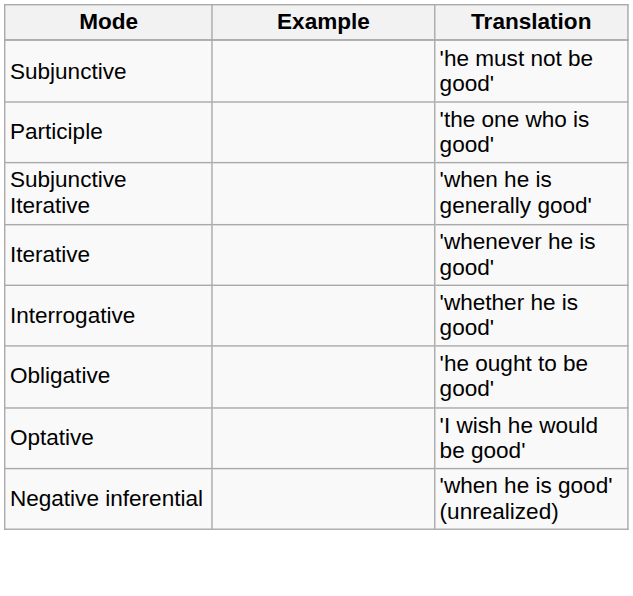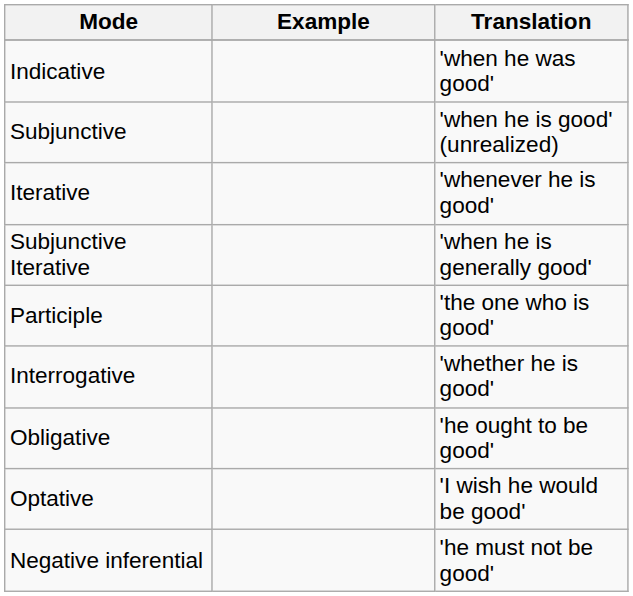+ row: Indicative | 'when he was good'
Subjunctive | Translation: 'he must not be good' -> 'when he is good' (unrealized)
rows swapped: Iterative <-> Participle
Negative inferential | Translation: 'when he is good' (unrealized) -> 'he must not be good'
